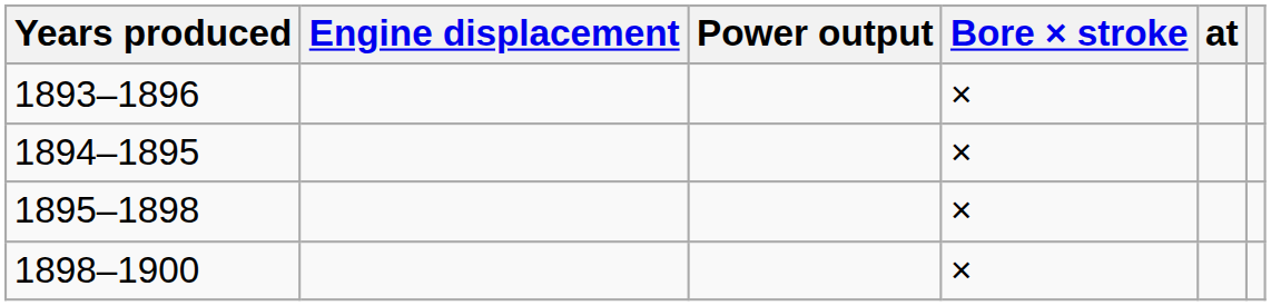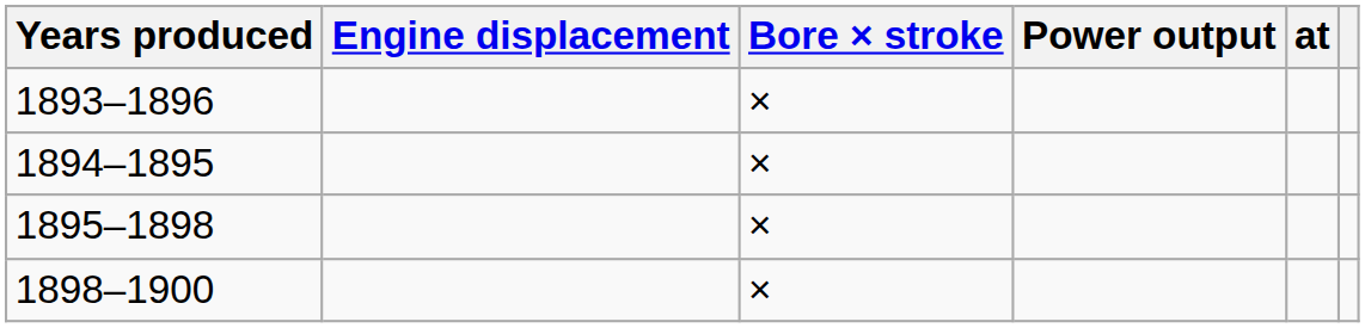columns swapped: Bore × stroke <-> Power output
